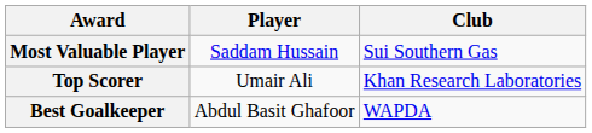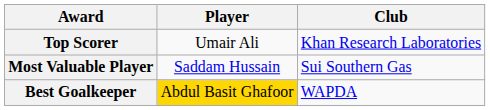rows swapped: Top Scorer <-> Most Valuable Player
Best Goalkeeper | Player: no background -> gold background
